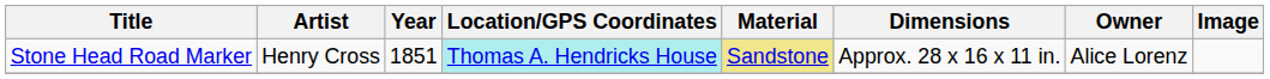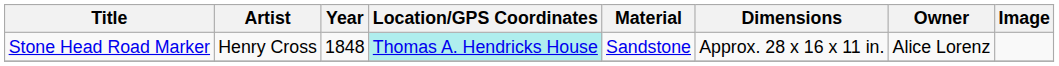Stone Head Road Marker | Year: 1851 -> 1848
Stone Head Road Marker | Material: khaki background -> no background
